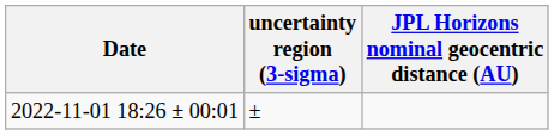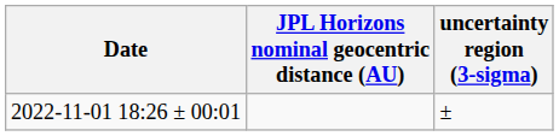columns swapped: JPL Horizons nominal geocentric distance (AU) <-> uncertainty region (3-sigma)
